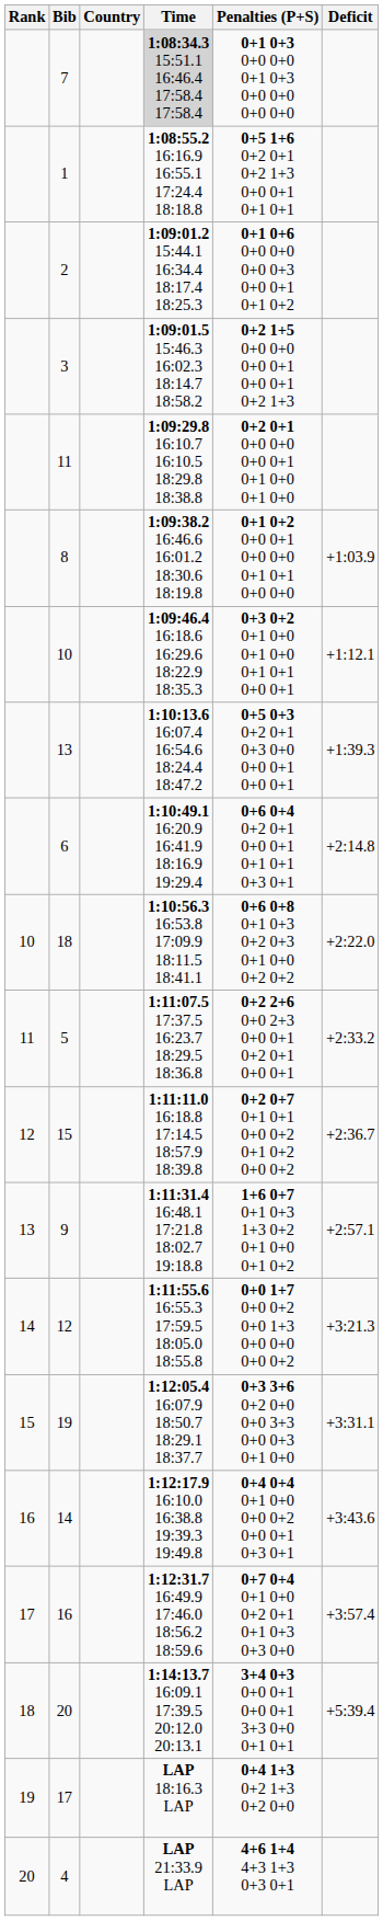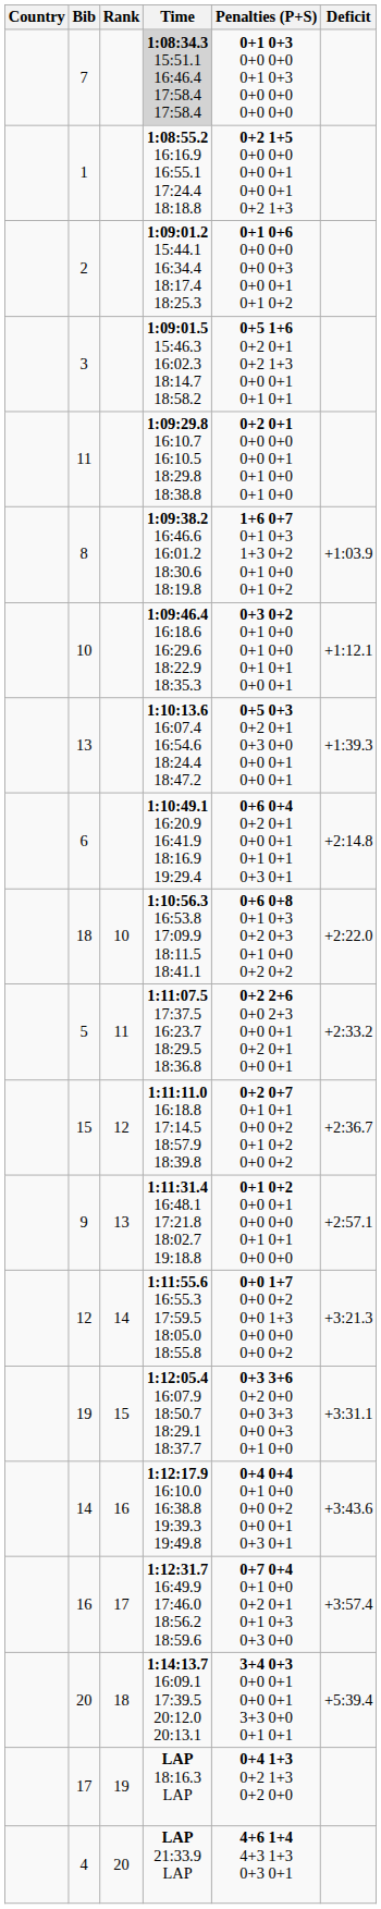columns swapped: Rank <-> Country
1 | Penalties (P+S): 0+5 1+6 0+2 0+1 0+2 1+3 0+0 0+1 0+1 0+1 -> 0+2 1+5 0+0 0+0 0+0 0+1 0+0 0+1 0+2 1+3
3 | Penalties (P+S): 0+2 1+5 0+0 0+0 0+0 0+1 0+0 0+1 0+2 1+3 -> 0+5 1+6 0+2 0+1 0+2 1+3 0+0 0+1 0+1 0+1
8 | Penalties (P+S): 0+1 0+2 0+0 0+1 0+0 0+0 0+1 0+1 0+0 0+0 -> 1+6 0+7 0+1 0+3 1+3 0+2 0+1 0+0 0+1 0+2
9 | Penalties (P+S): 1+6 0+7 0+1 0+3 1+3 0+2 0+1 0+0 0+1 0+2 -> 0+1 0+2 0+0 0+1 0+0 0+0 0+1 0+1 0+0 0+0
